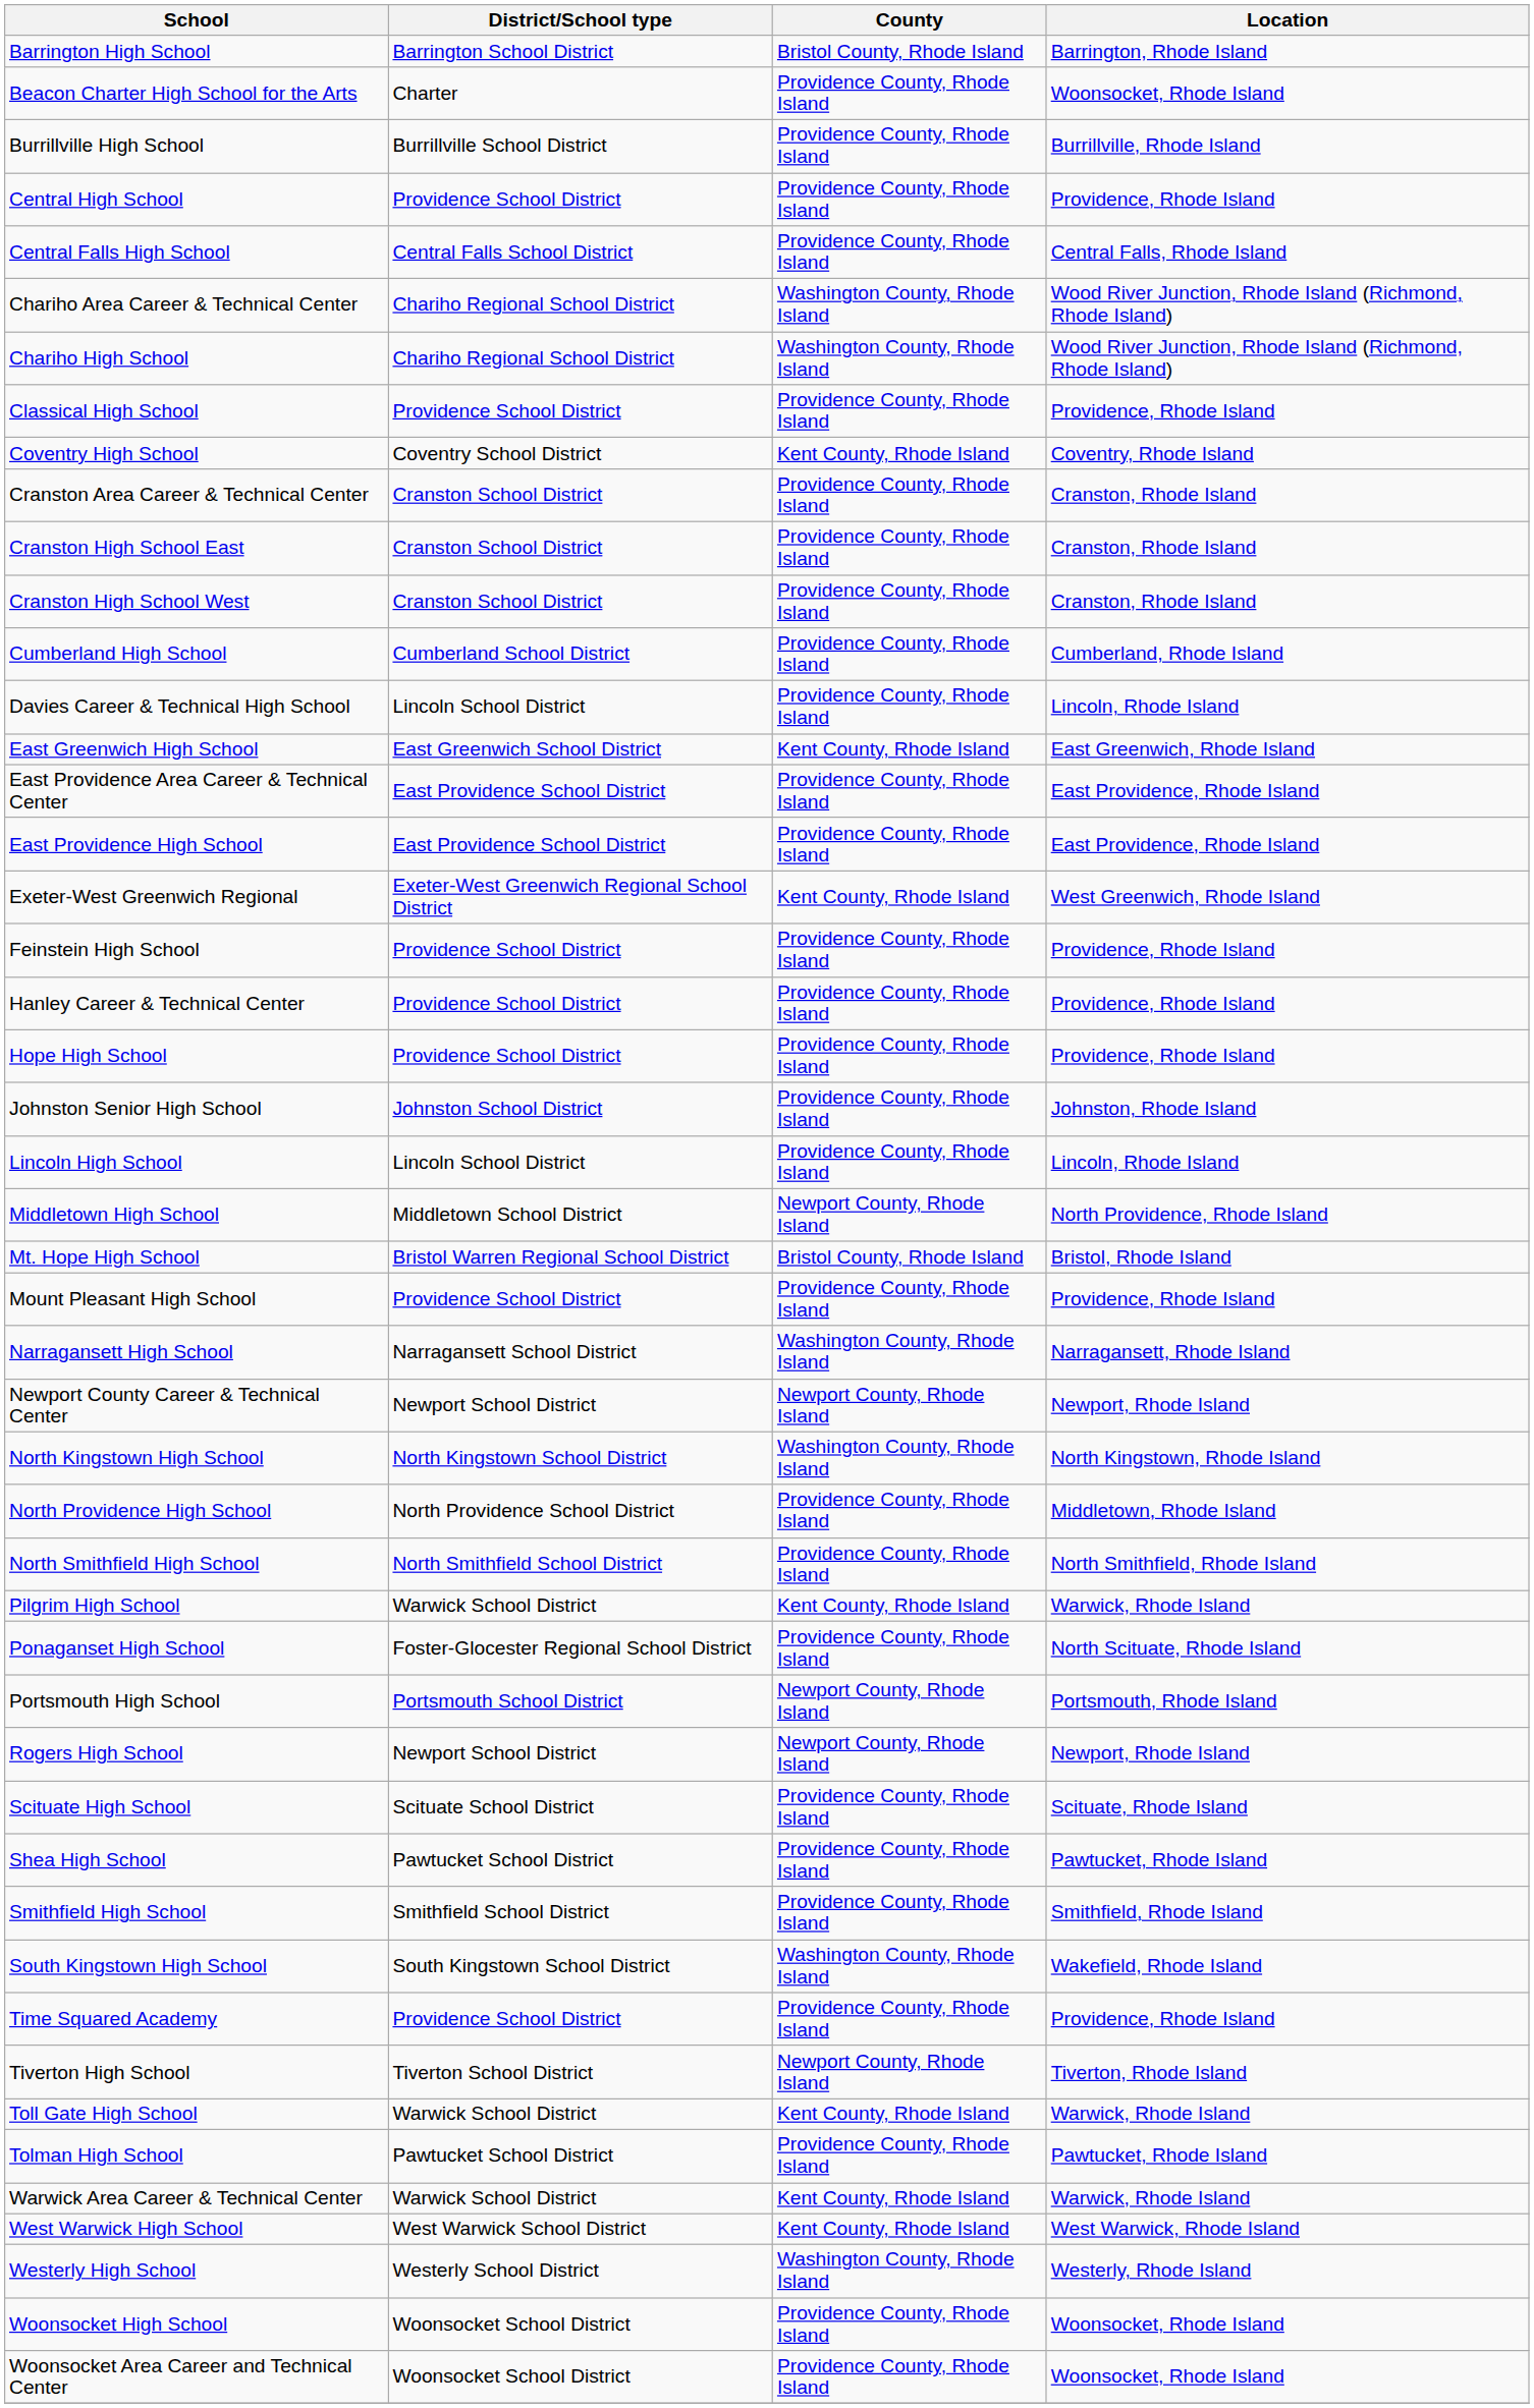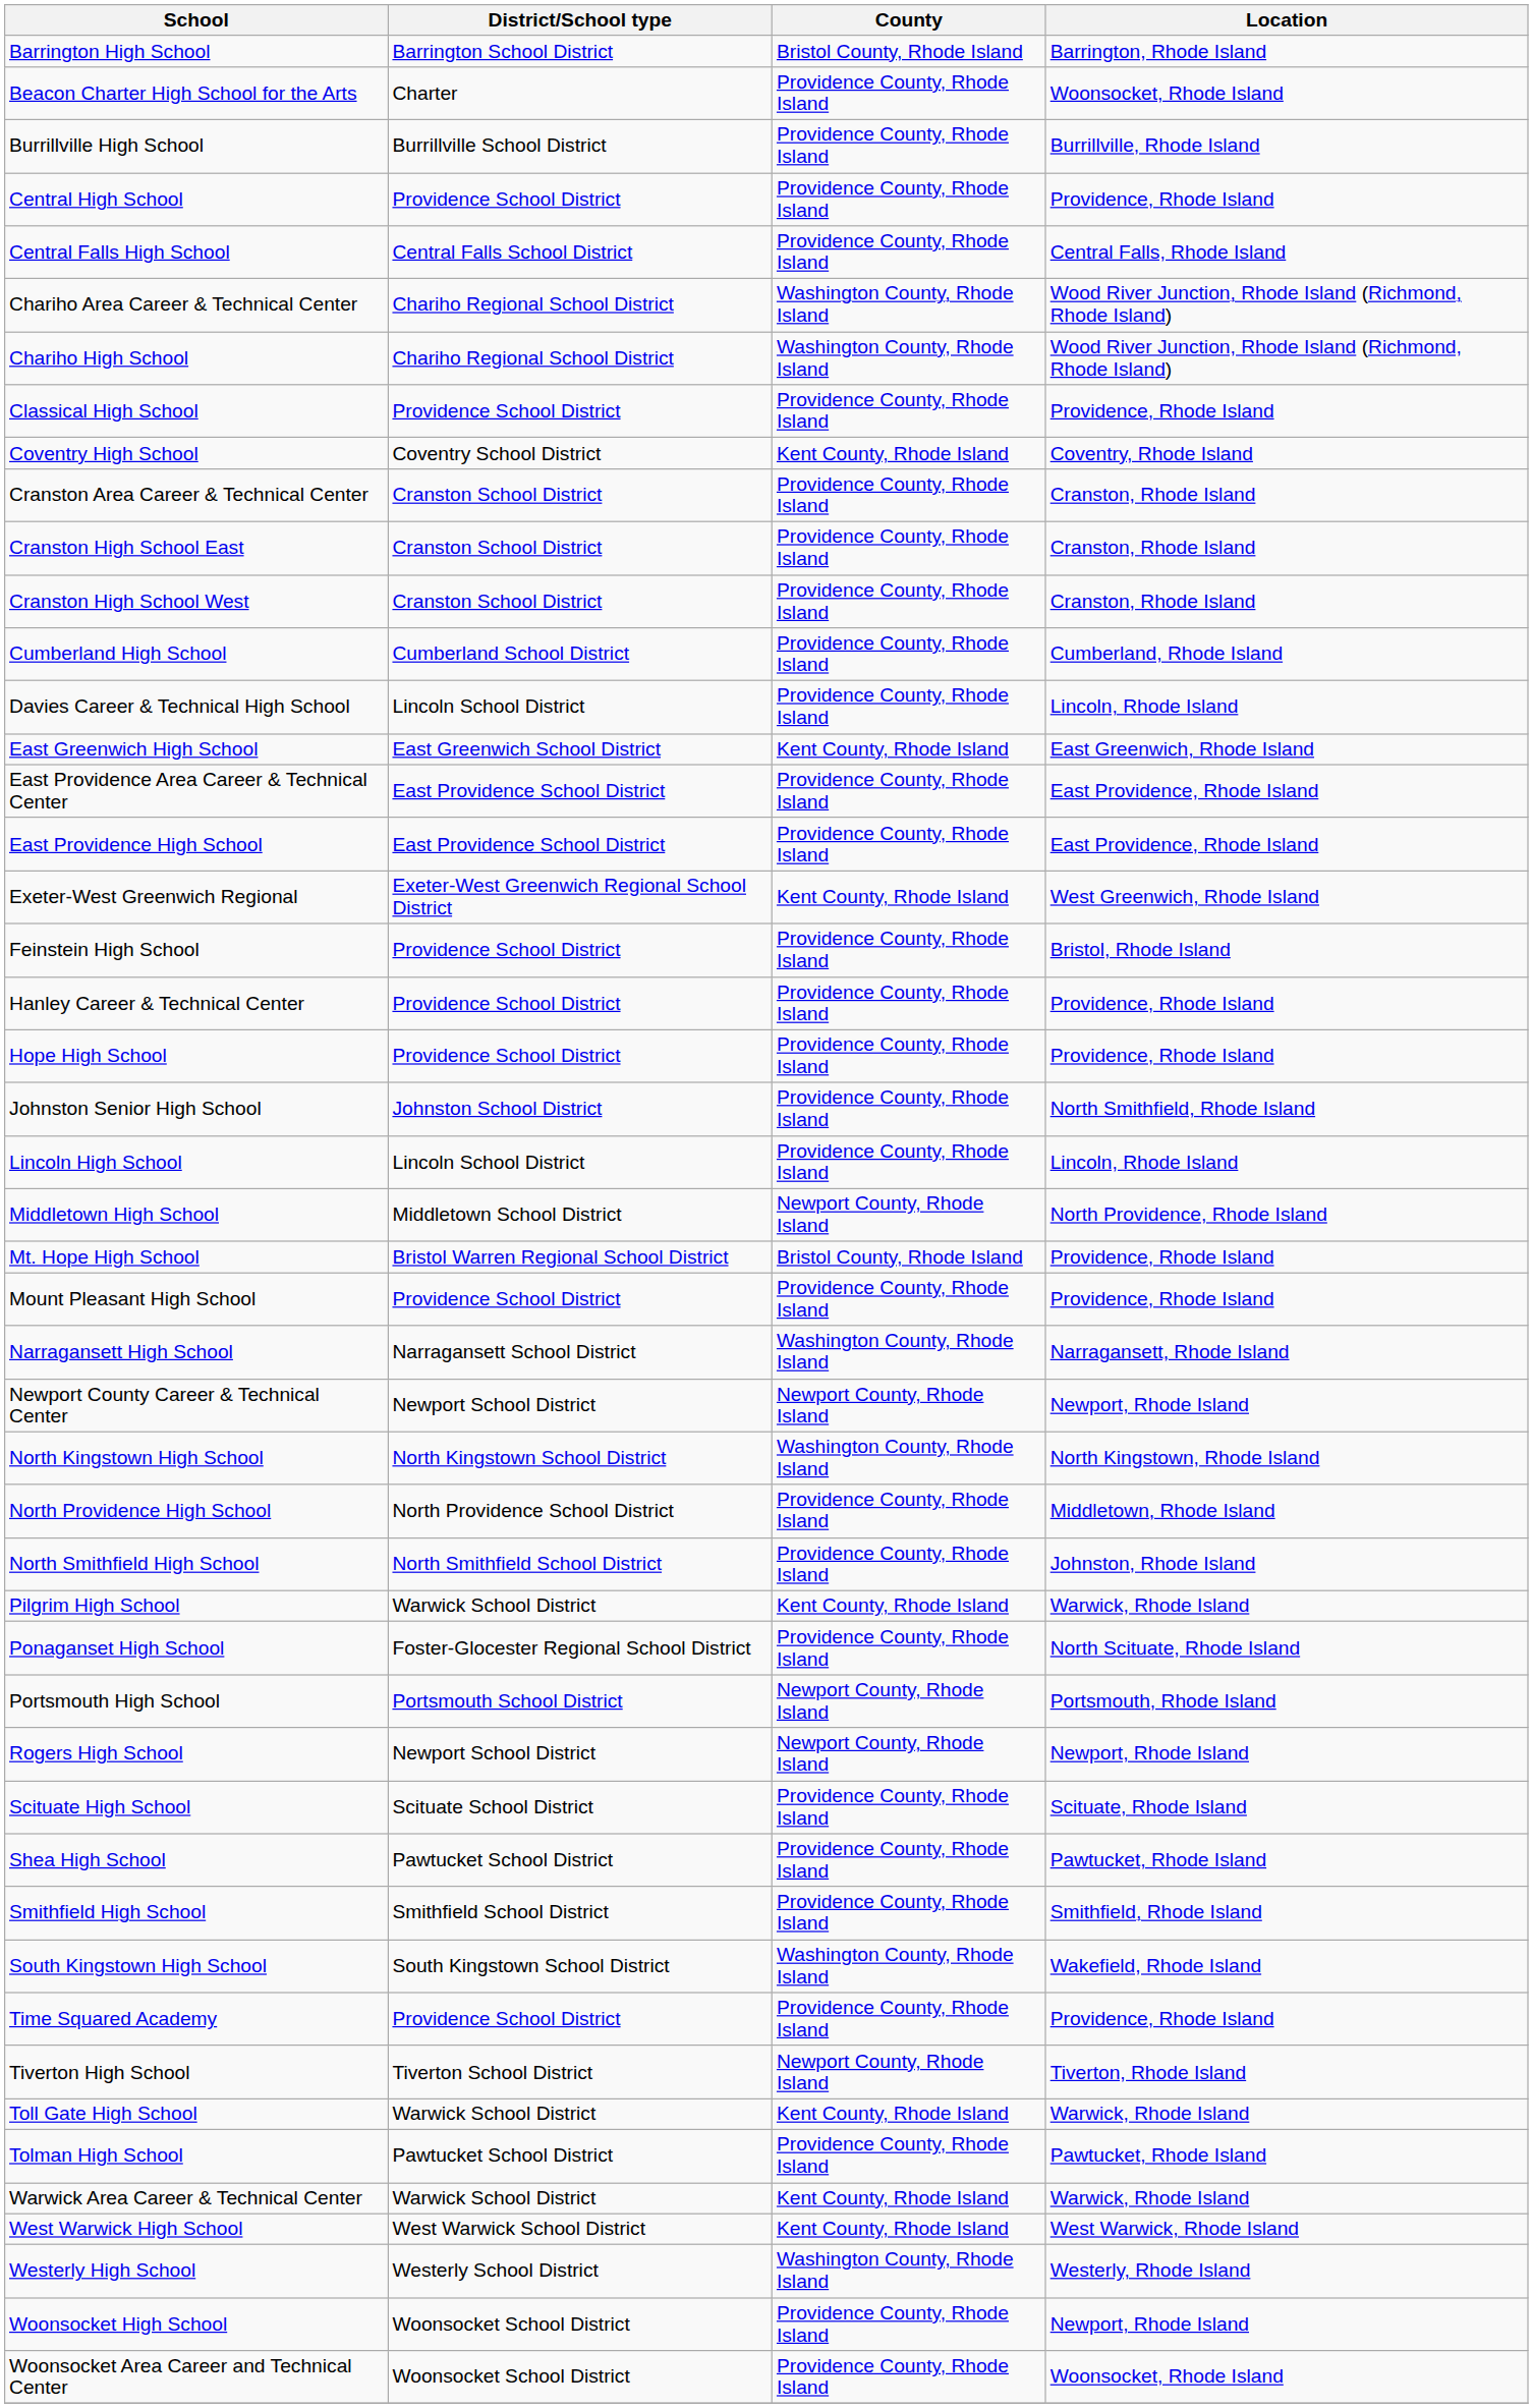Feinstein High School | Location: Providence, Rhode Island -> Bristol, Rhode Island
Johnston Senior High School | Location: Johnston, Rhode Island -> North Smithfield, Rhode Island
Mt. Hope High School | Location: Bristol, Rhode Island -> Providence, Rhode Island
North Smithfield High School | Location: North Smithfield, Rhode Island -> Johnston, Rhode Island
Woonsocket High School | Location: Woonsocket, Rhode Island -> Newport, Rhode Island
